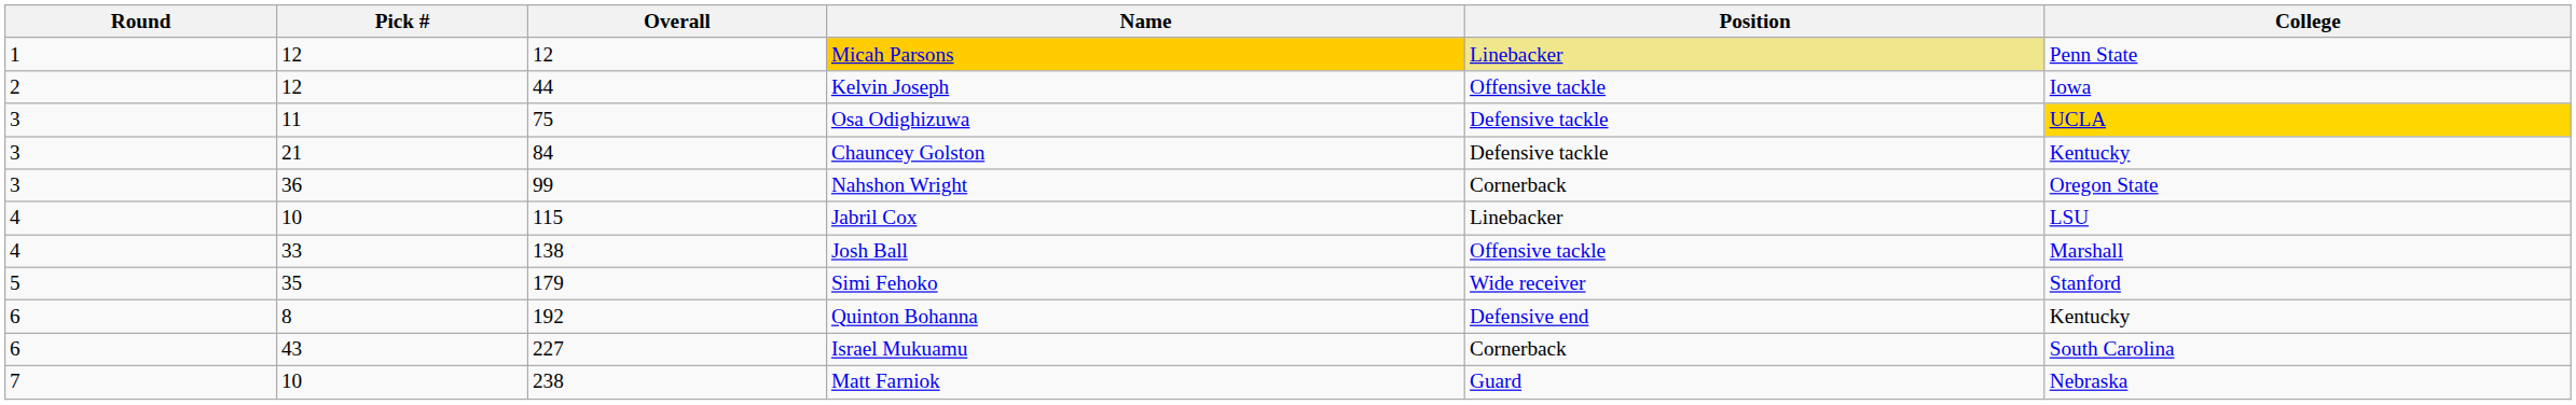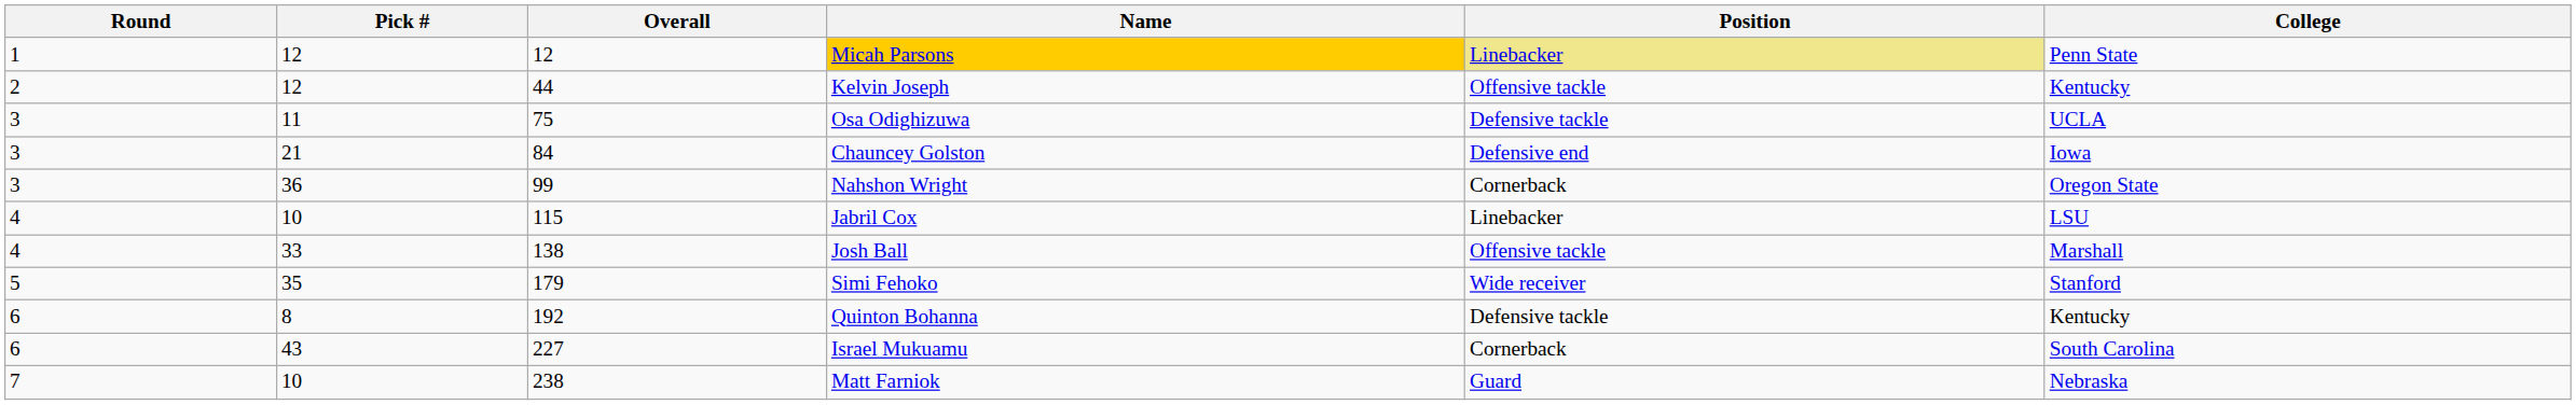Kelvin Joseph | College: Iowa -> Kentucky
Osa Odighizuwa | College: gold background -> no background
Chauncey Golston | Position: Defensive tackle -> Defensive end
Chauncey Golston | College: Kentucky -> Iowa
Quinton Bohanna | Position: Defensive end -> Defensive tackle
